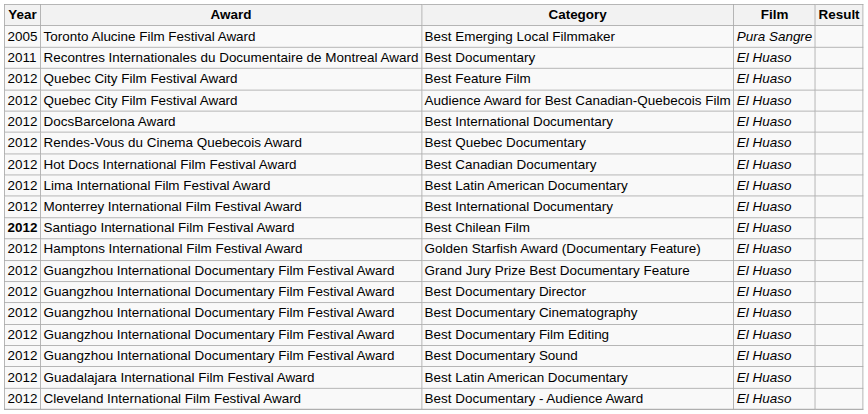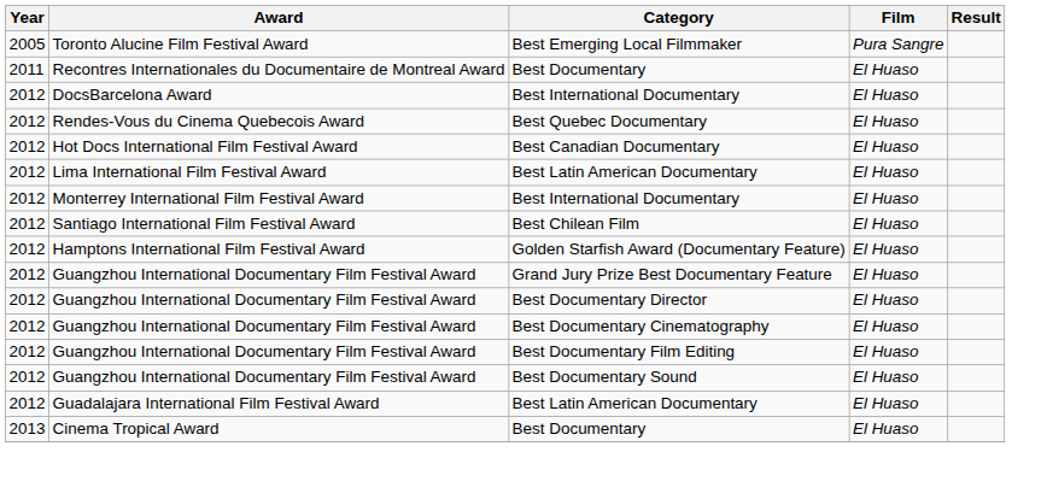- row: 2012 | Quebec City Film Festival Award | Best Feature Film | El Huaso
- row: 2012 | Quebec City Film Festival Award | Audience Award for Best Canadian-Quebecois Film | El Huaso
Best Chilean Film | Year: bold -> normal
- row: 2012 | Cleveland International Film Festival Award | Best Documentary - Audience Award | El Huaso
+ row: 2013 | Cinema Tropical Award | Best Documentary | El Huaso
